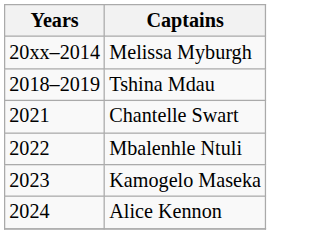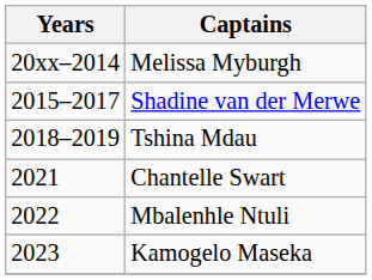+ row: 2015–2017 | Shadine van der Merwe
- row: 2024 | Alice Kennon
